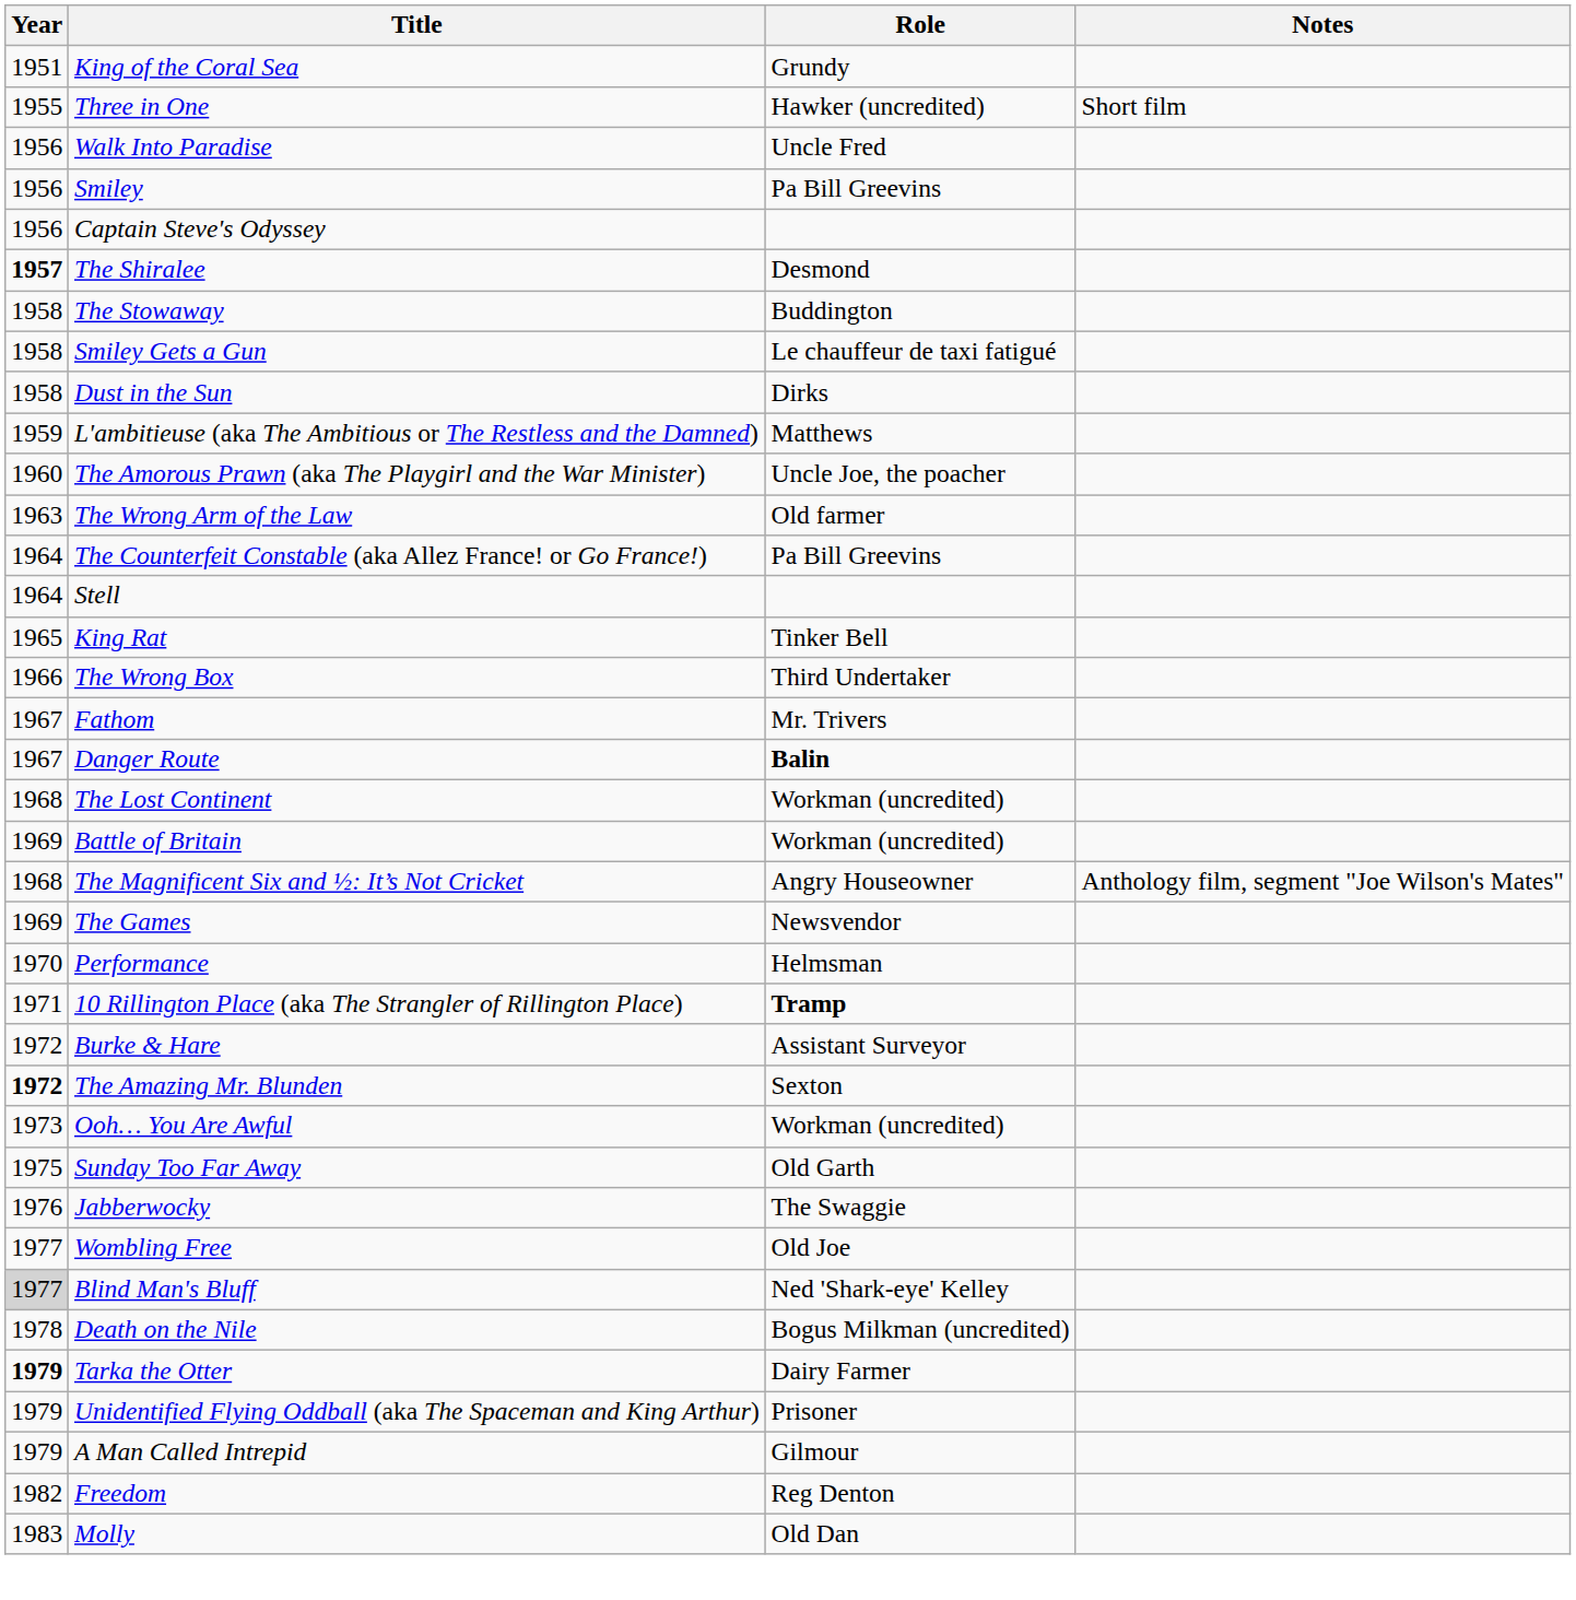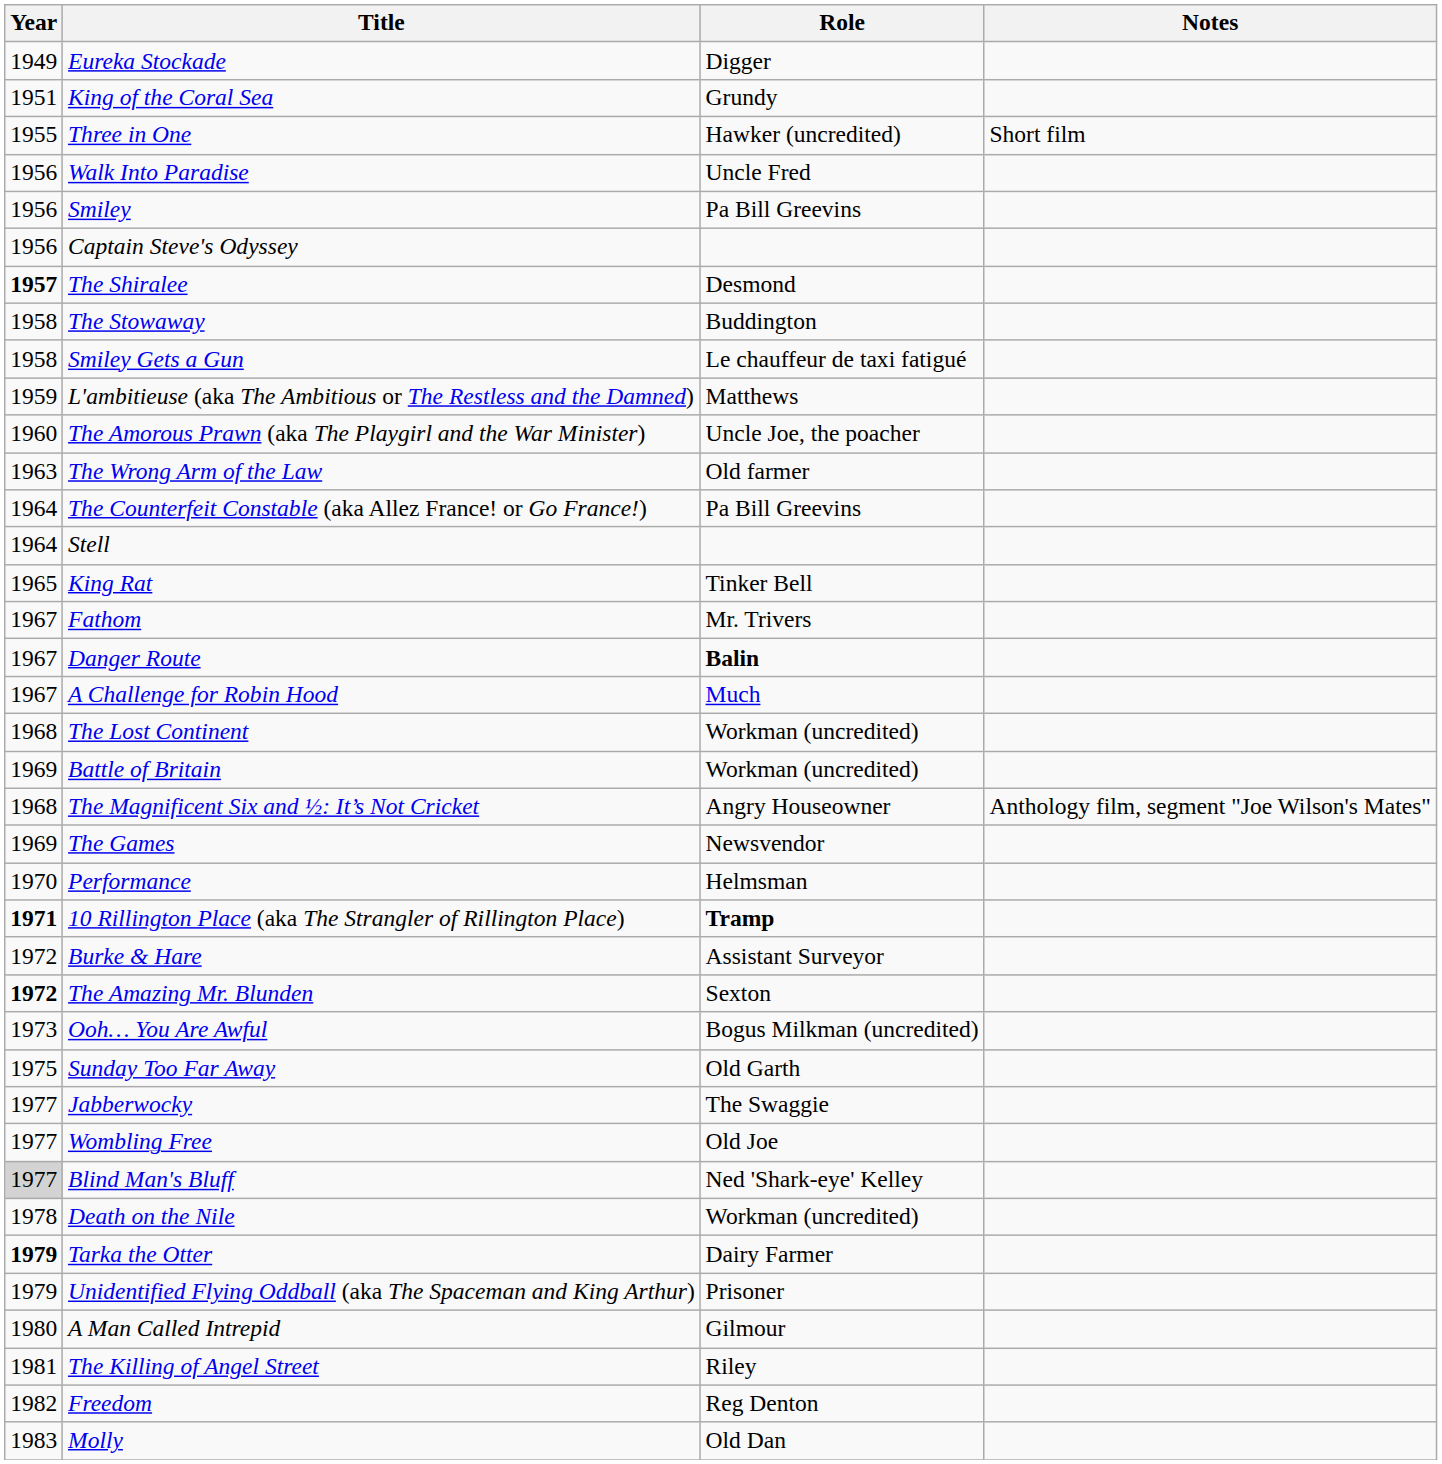+ row: 1949 | Eureka Stockade | Digger
- row: 1958 | Dust in the Sun | Dirks
- row: 1966 | The Wrong Box | Third Undertaker
+ row: 1967 | A Challenge for Robin Hood | Much
10 Rillington Place (aka The Strangler of Rillington Place) | Year: normal -> bold
Ooh… You Are Awful | Role: Workman (uncredited) -> Bogus Milkman (uncredited)
Jabberwocky | Year: 1976 -> 1977
Death on the Nile | Role: Bogus Milkman (uncredited) -> Workman (uncredited)
A Man Called Intrepid | Year: 1979 -> 1980
+ row: 1981 | The Killing of Angel Street | Riley
